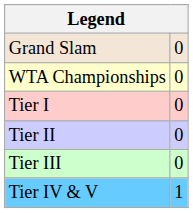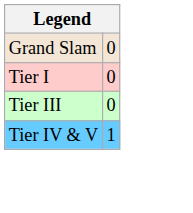- row: WTA Championships | 0
- row: Tier II | 0
